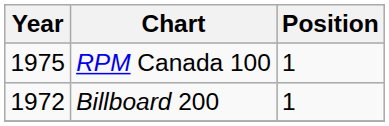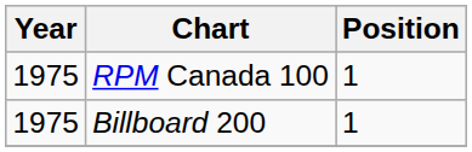Billboard 200 | Year: 1972 -> 1975
